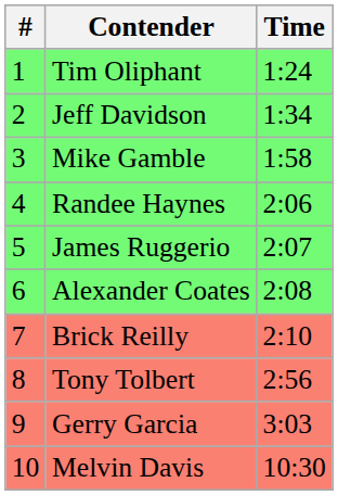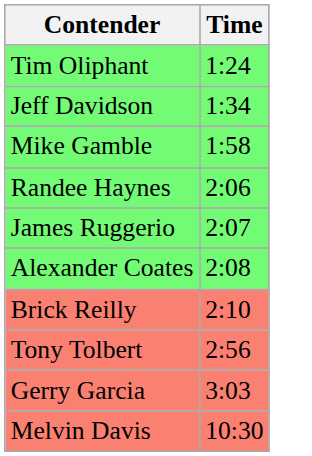- column: # | 1 | 2 | 3 | 4 | 5 | 6 | 7 | 8 | 9 | 10
